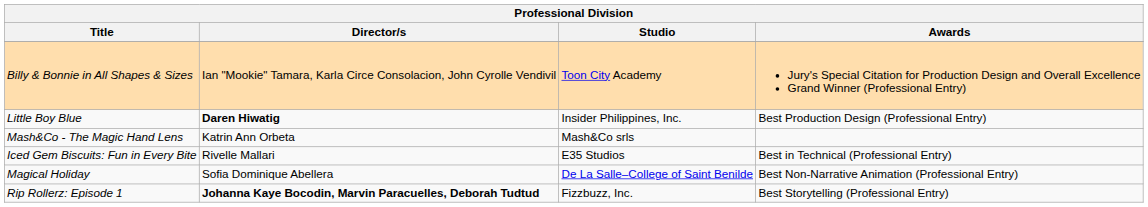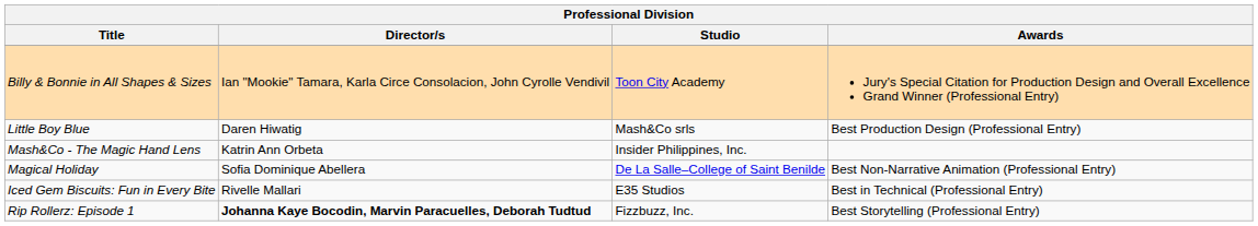Little Boy Blue | Director/s: bold -> normal
Little Boy Blue | Studio: Insider Philippines, Inc. -> Mash&Co srls
Mash&Co - The Magic Hand Lens | Studio: Mash&Co srls -> Insider Philippines, Inc.
rows swapped: Iced Gem Biscuits: Fun in Every Bite <-> Magical Holiday
